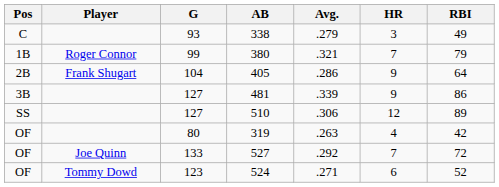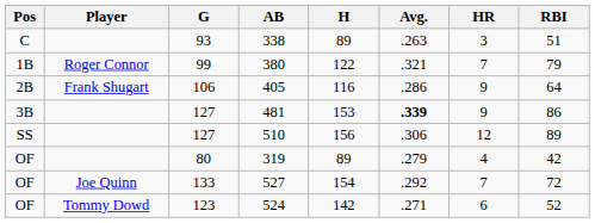+ column: H | 89 | 122 | 116 | 153 | 156 | 89 | 154 | 142
338 | Avg.: .279 -> .263
338 | RBI: 49 -> 51
405 | G: 104 -> 106
481 | Avg.: normal -> bold
319 | Avg.: .263 -> .279
